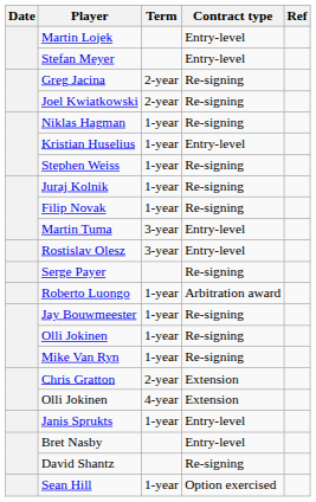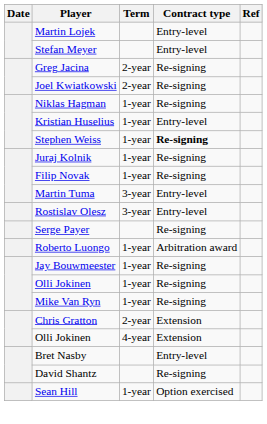Stephen Weiss | Contract type: normal -> bold
- row: Janis Sprukts | 1-year | Entry-level
